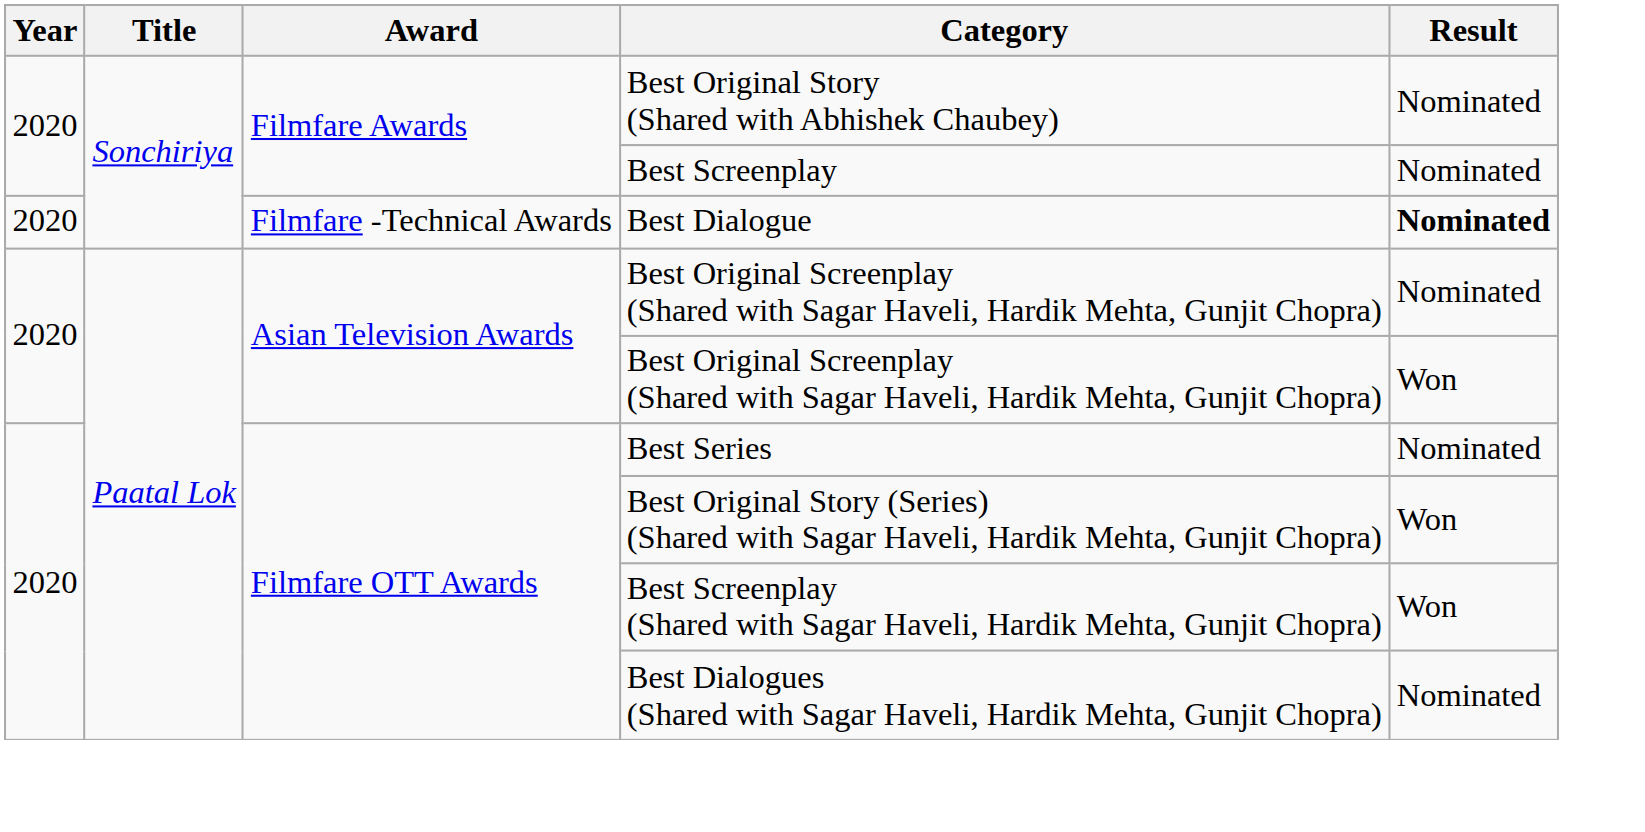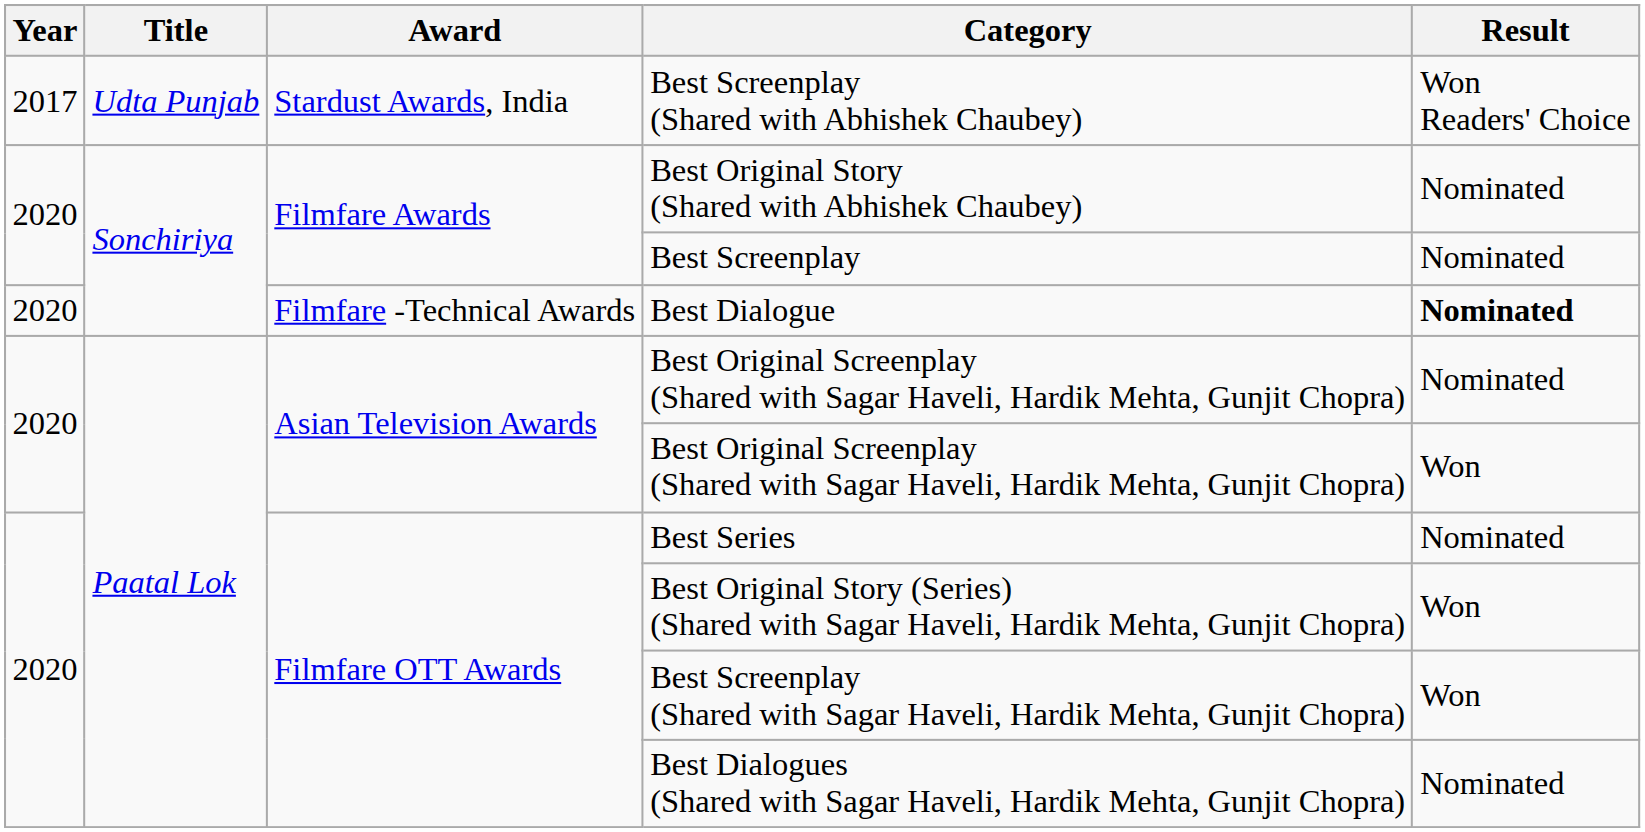+ row: 2017 | Udta Punjab | Stardust Awards, India | Best Screenplay (Shared with Abhishek Chaubey) | Won Readers' Choice
